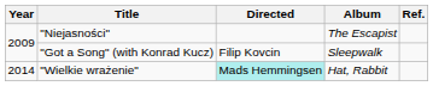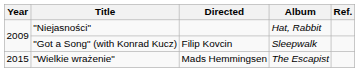"Niejasności" | Album: The Escapist -> Hat, Rabbit
"Wielkie wrażenie" | Year: 2014 -> 2015
"Wielkie wrażenie" | Directed: paleturquoise background -> no background
"Wielkie wrażenie" | Album: Hat, Rabbit -> The Escapist
